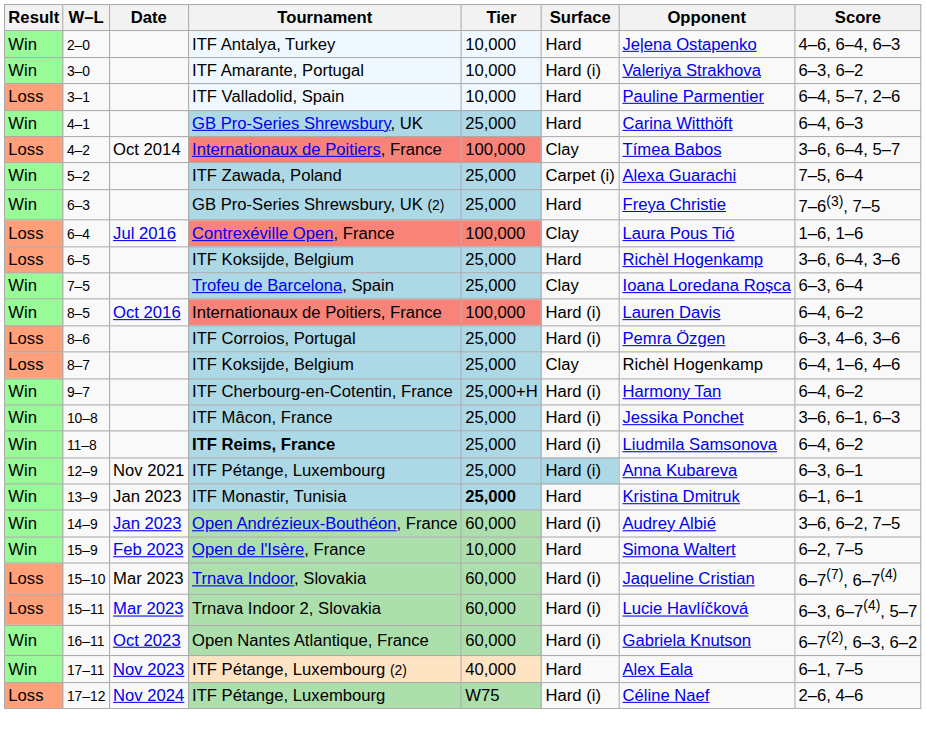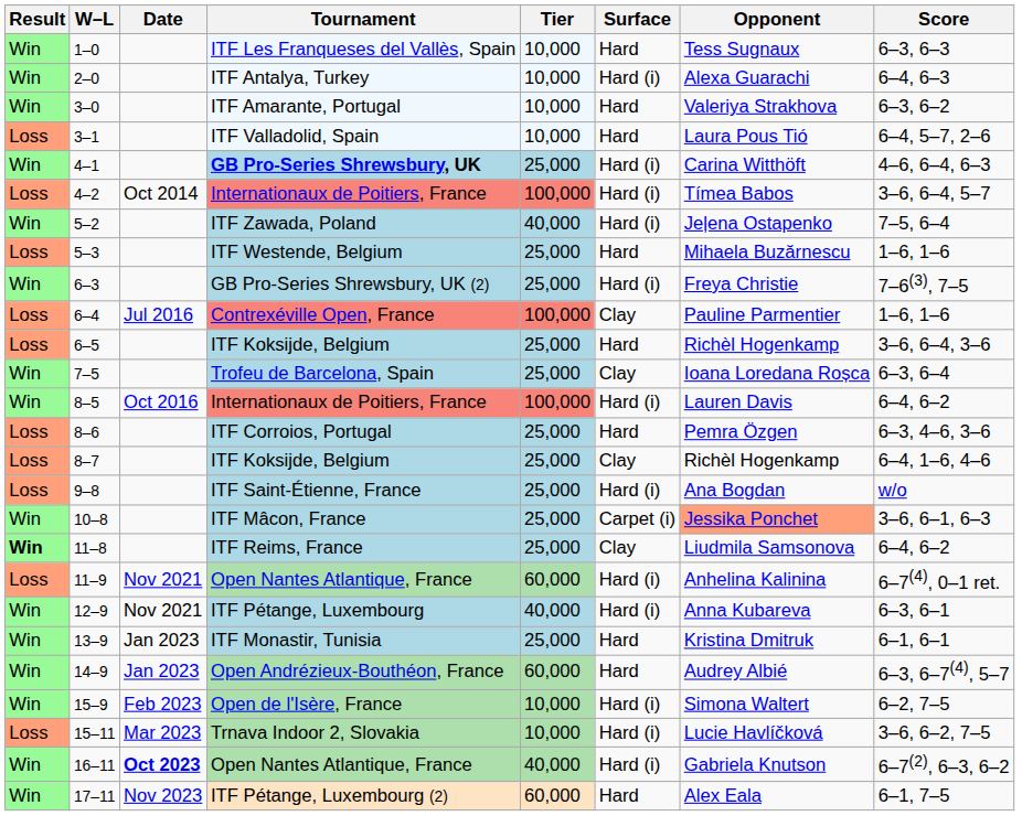+ row: Win | 1–0 | ITF Les Franqueses del Vallès, Spain | 10,000 | Hard | Tess Sugnaux | 6–3, 6–3
2–0 | Surface: Hard -> Hard (i)
2–0 | Opponent: Jeļena Ostapenko -> Alexa Guarachi
2–0 | Score: 4–6, 6–4, 6–3 -> 6–4, 6–3
3–0 | Surface: Hard (i) -> Hard
3–1 | Opponent: Pauline Parmentier -> Laura Pous Tió
4–1 | Tournament: normal -> bold
4–1 | Surface: Hard -> Hard (i)
4–1 | Score: 6–4, 6–3 -> 4–6, 6–4, 6–3
4–2 | Surface: Clay -> Hard (i)
5–2 | Tier: 25,000 -> 40,000
5–2 | Surface: Carpet (i) -> Hard (i)
5–2 | Opponent: Alexa Guarachi -> Jeļena Ostapenko
+ row: Loss | 5–3 | ITF Westende, Belgium | 25,000 | Hard | Mihaela Buzărnescu | 1–6, 1–6
6–3 | Surface: Hard -> Hard (i)
6–4 | Opponent: Laura Pous Tió -> Pauline Parmentier
8–6 | Surface: Hard (i) -> Hard
- row: Win | 9–7 | ITF Cherbourg-en-Cotentin, France | 25,000+H | Hard (i) | Harmony Tan | 6–4, 6–2
+ row: Loss | 9–8 | ITF Saint-Étienne, France | 25,000 | Hard (i) | Ana Bogdan | w/o
10–8 | Surface: Hard (i) -> Carpet (i)
10–8 | Opponent: no background -> lightsalmon background
11–8 | Result: normal -> bold
11–8 | Tournament: bold -> normal
11–8 | Surface: Hard (i) -> Clay
+ row: Loss | 11–9 | Nov 2021 | Open Nantes Atlantique, France | 60,000 | Hard (i) | Anhelina Kalinina | 6–7(4), 0–1 ret.
12–9 | Tier: 25,000 -> 40,000
12–9 | Surface: lightblue background -> no background
13–9 | Tier: bold -> normal
14–9 | Surface: Hard (i) -> Hard
14–9 | Score: 3–6, 6–2, 7–5 -> 6–3, 6–7(4), 5–7
15–9 | Surface: Hard -> Hard (i)
- row: Loss | 15–10 | Mar 2023 | Trnava Indoor, Slovakia | 60,000 | Hard (i) | Jaqueline Cristian | 6–7(7), 6–7(4)
15–11 | Tier: 60,000 -> 10,000
15–11 | Score: 6–3, 6–7(4), 5–7 -> 3–6, 6–2, 7–5
16–11 | Date: normal -> bold
16–11 | Tier: 60,000 -> 40,000
17–11 | Tier: 40,000 -> 60,000
- row: Loss | 17–12 | Nov 2024 | ITF Pétange, Luxembourg | W75 | Hard (i) | Céline Naef | 2–6, 4–6
